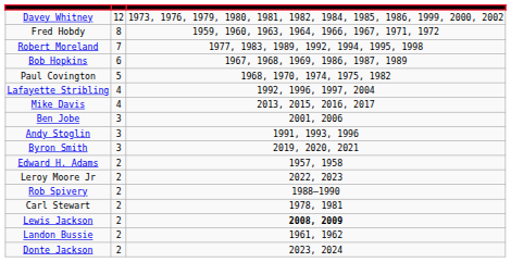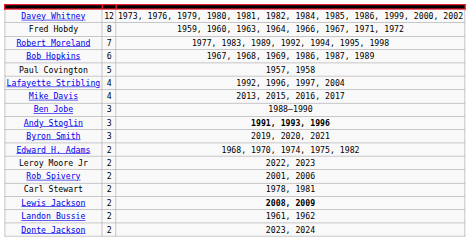Paul Covington | column 3: 1968, 1970, 1974, 1975, 1982 -> 1957, 1958
Ben Jobe | column 3: 2001, 2006 -> 1988–1990
Andy Stoglin | column 3: normal -> bold
Edward H. Adams | column 3: 1957, 1958 -> 1968, 1970, 1974, 1975, 1982
Rob Spivery | column 3: 1988–1990 -> 2001, 2006
